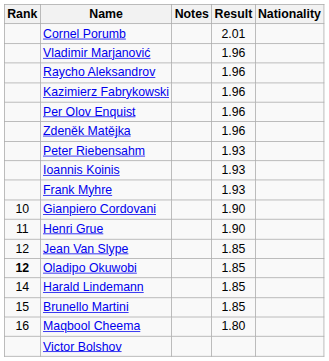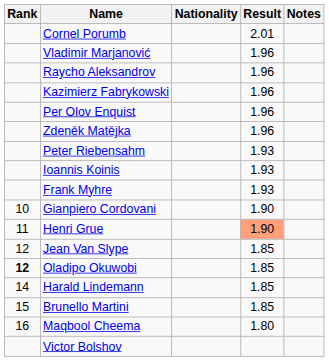columns swapped: Nationality <-> Notes
Henri Grue | Result: no background -> lightsalmon background
